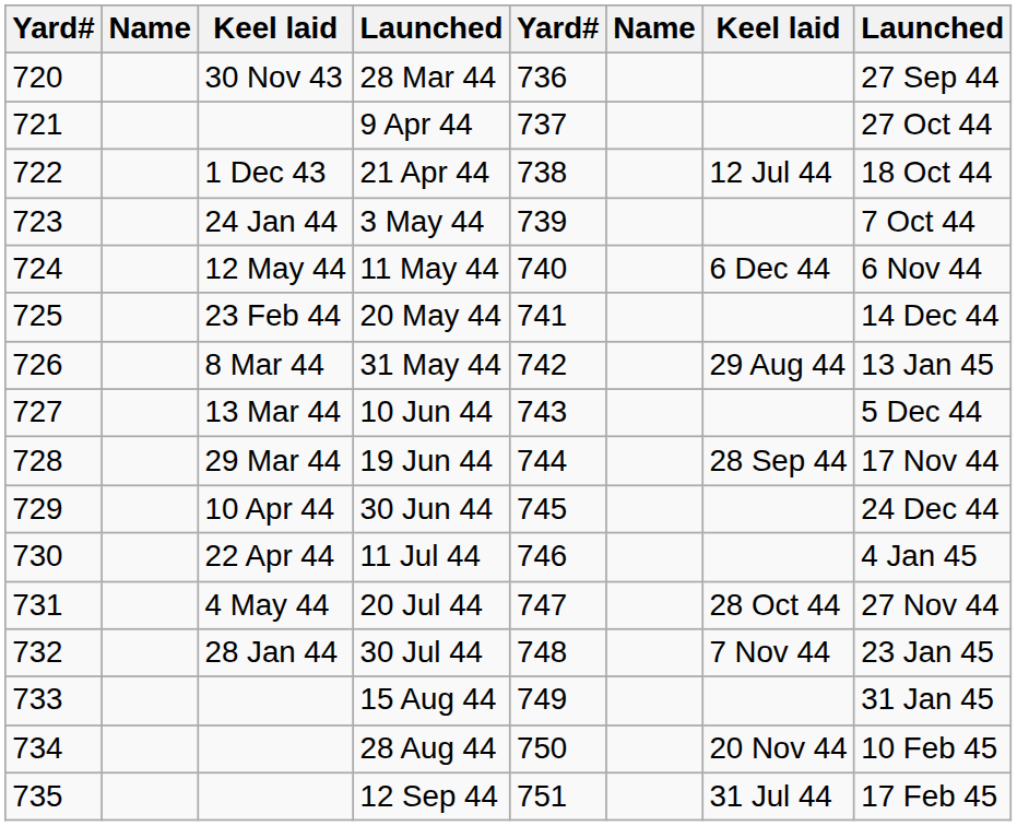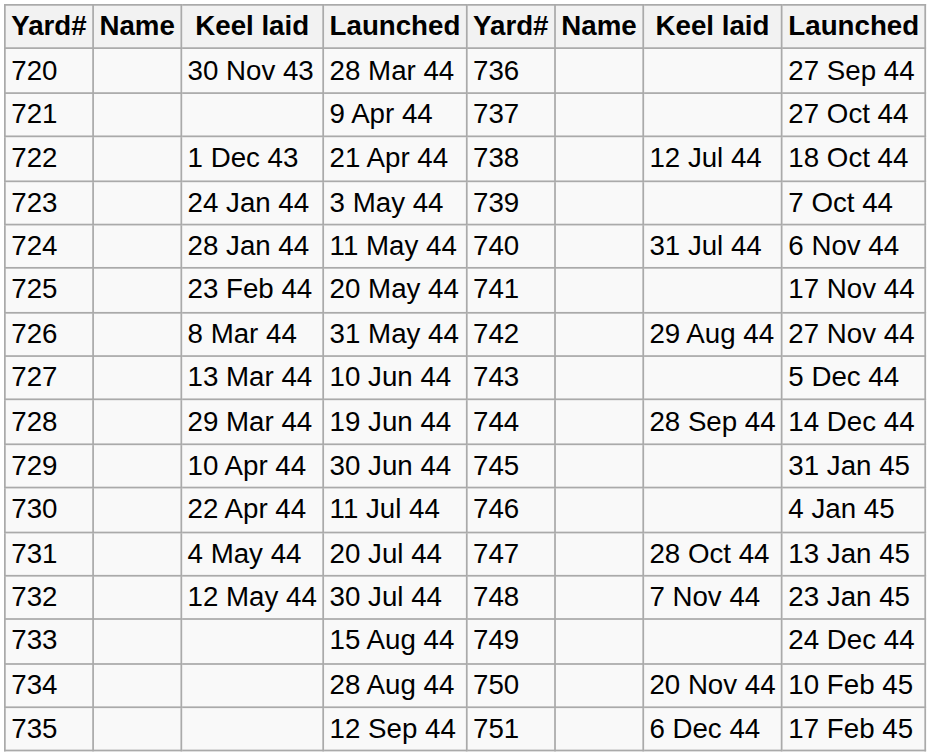11 May 44 | column 3: 12 May 44 -> 28 Jan 44
11 May 44 | column 7: 6 Dec 44 -> 31 Jul 44
20 May 44 | column 8: 14 Dec 44 -> 17 Nov 44
31 May 44 | column 8: 13 Jan 45 -> 27 Nov 44
19 Jun 44 | column 8: 17 Nov 44 -> 14 Dec 44
30 Jun 44 | column 8: 24 Dec 44 -> 31 Jan 45
20 Jul 44 | column 8: 27 Nov 44 -> 13 Jan 45
30 Jul 44 | column 3: 28 Jan 44 -> 12 May 44
15 Aug 44 | column 8: 31 Jan 45 -> 24 Dec 44
12 Sep 44 | column 7: 31 Jul 44 -> 6 Dec 44
